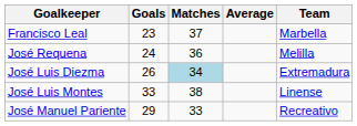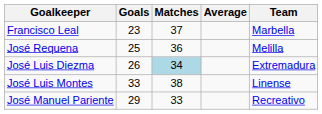José Requena | Goals: 24 -> 25
